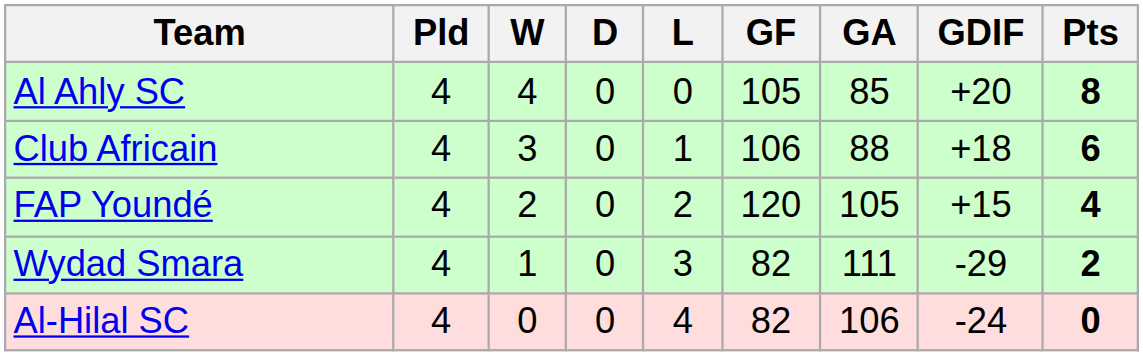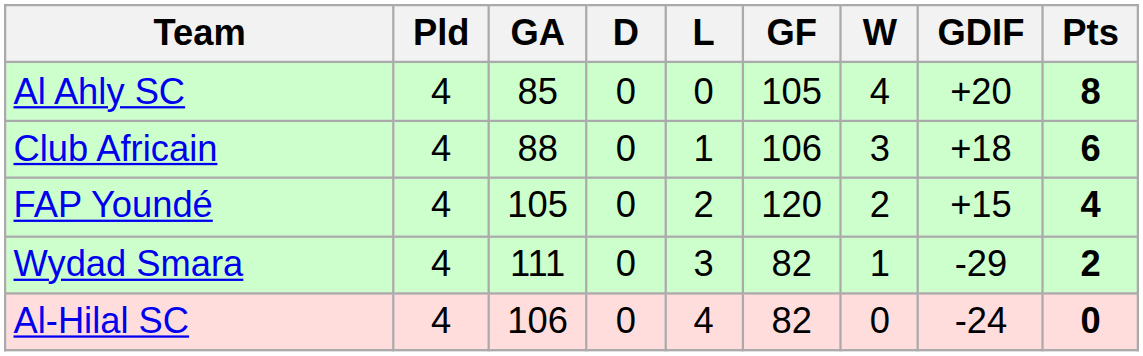columns swapped: W <-> GA
